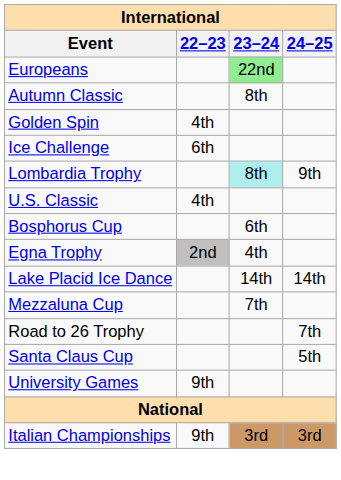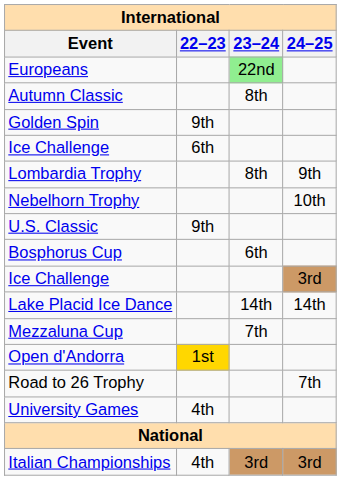Golden Spin | 22–23: 4th -> 9th
Lombardia Trophy | 23–24: paleturquoise background -> no background
+ row: Nebelhorn Trophy | 10th
U.S. Classic | 22–23: 4th -> 9th
- row: Egna Trophy | 2nd | 4th
+ row: Ice Challenge | 3rd
+ row: Open d'Andorra | 1st
- row: Santa Claus Cup | 5th
University Games | 22–23: 9th -> 4th
Italian Championships | 22–23: 9th -> 4th
